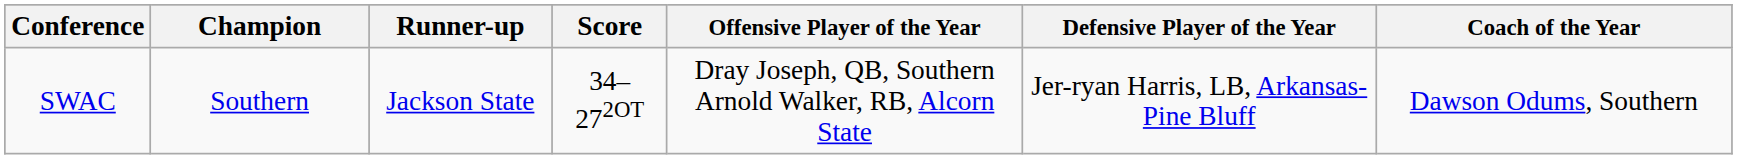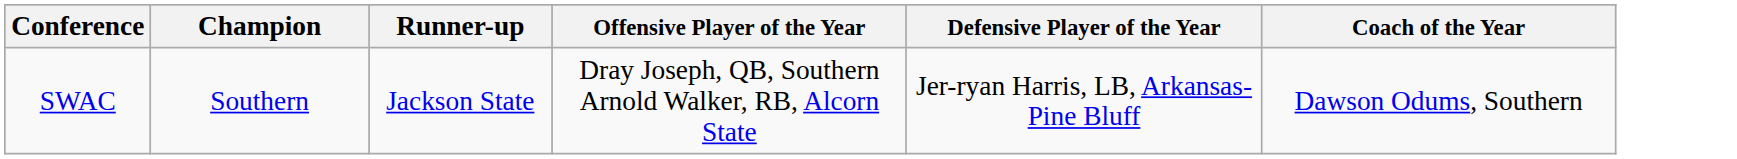- column: Score | 34–272OT
